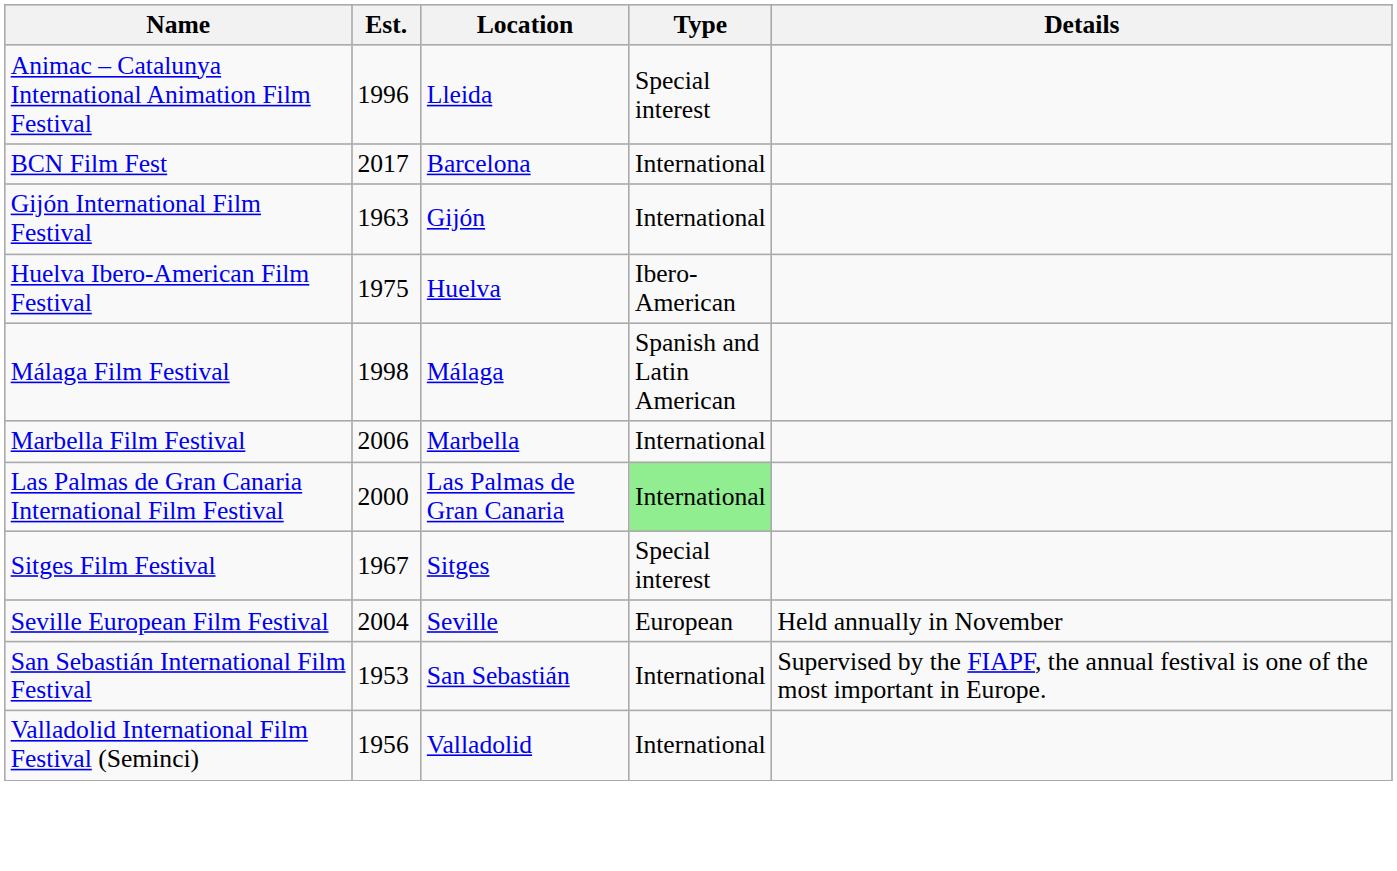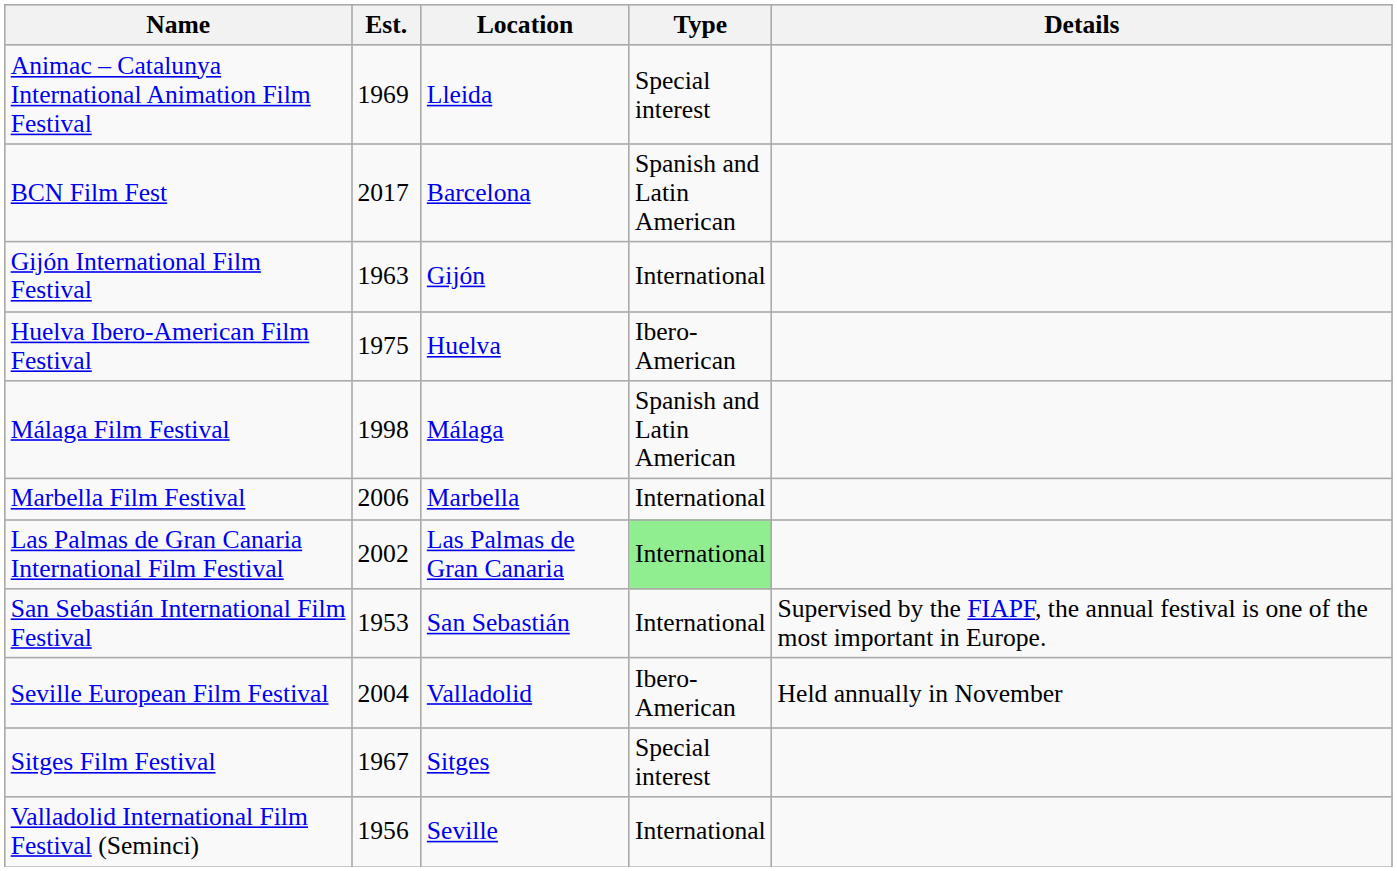Animac – Catalunya International Animation Film Festival | Est.: 1996 -> 1969
BCN Film Fest | Type: International -> Spanish and Latin American
Las Palmas de Gran Canaria International Film Festival | Est.: 2000 -> 2002
rows swapped: San Sebastián International Film Festival <-> Sitges Film Festival
Seville European Film Festival | Location: Seville -> Valladolid
Seville European Film Festival | Type: European -> Ibero-American
Valladolid International Film Festival (Seminci) | Location: Valladolid -> Seville
